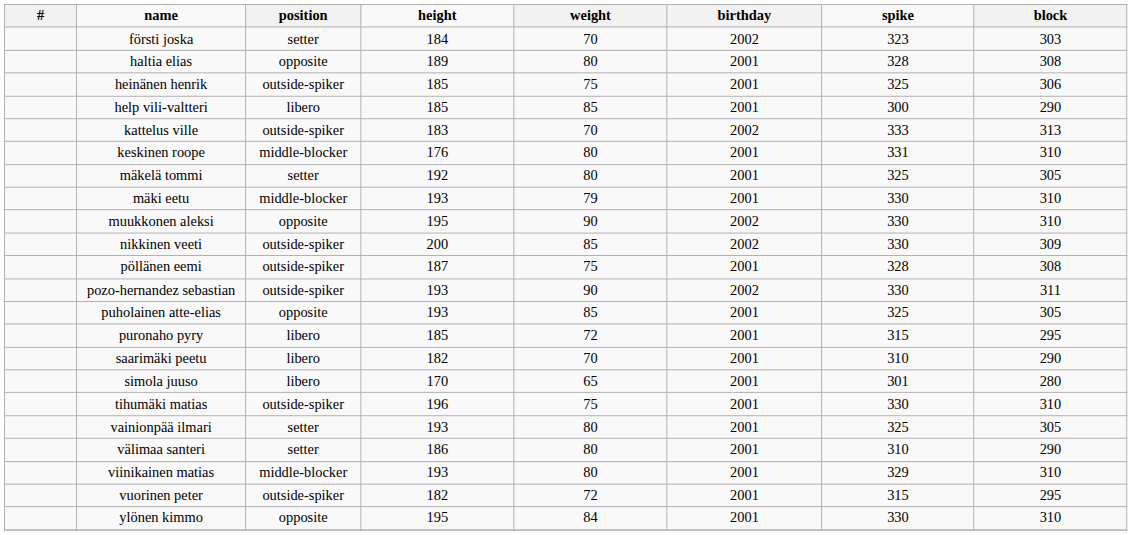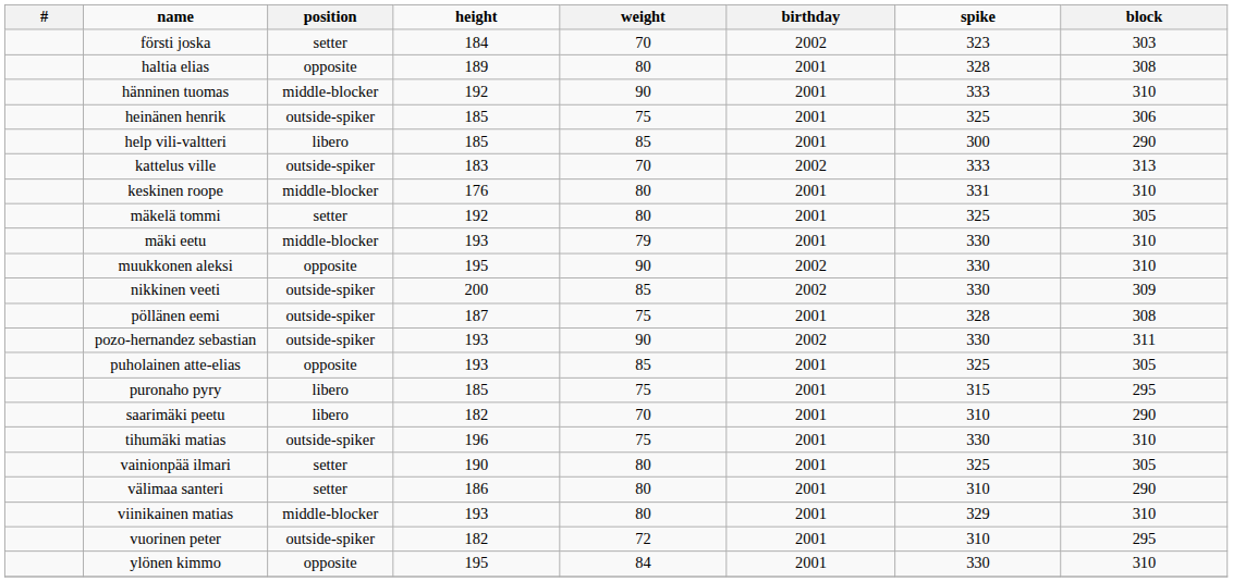+ row: hänninen tuomas | middle-blocker | 192 | 90 | 2001 | 333 | 310
puronaho pyry | weight: 72 -> 75
- row: simola juuso | libero | 170 | 65 | 2001 | 301 | 280
vainionpää ilmari | height: 193 -> 190
vuorinen peter | spike: 315 -> 310
